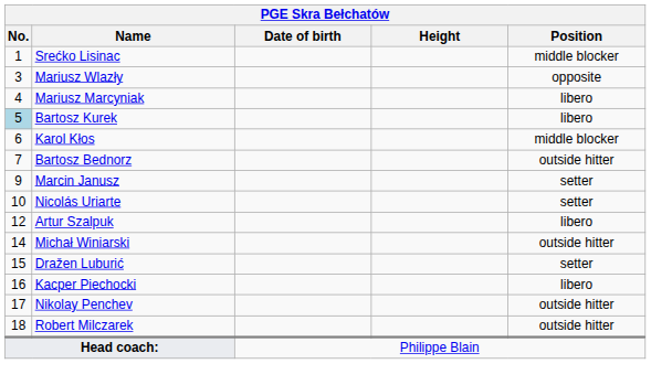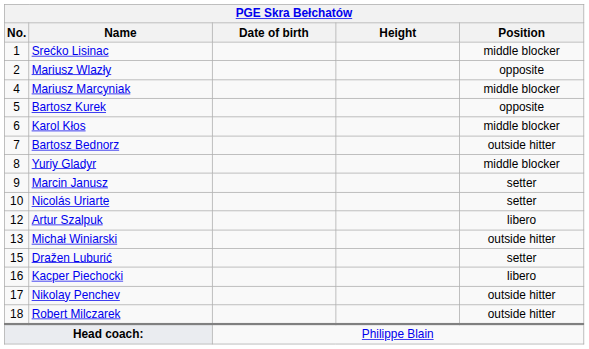Mariusz Wlazły | No.: 3 -> 2
Mariusz Marcyniak | Position: libero -> middle blocker
Bartosz Kurek | No.: lightblue background -> no background
Bartosz Kurek | Position: libero -> opposite
+ row: 8 | Yuriy Gladyr | middle blocker
Michał Winiarski | No.: 14 -> 13
